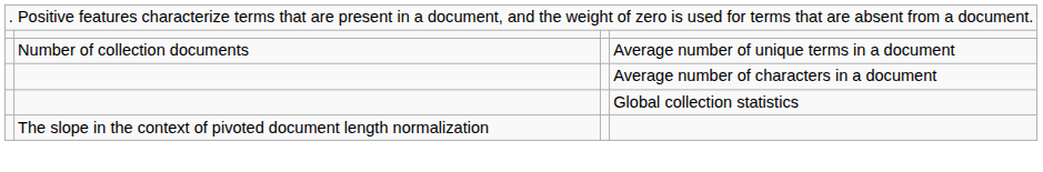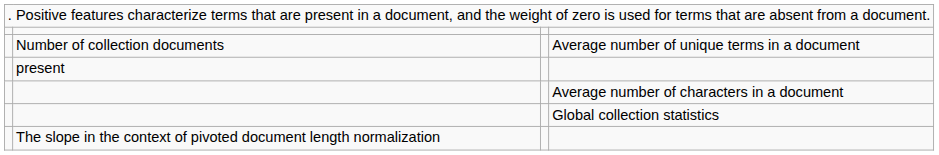+ row: present
